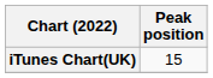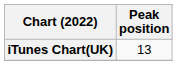iTunes Chart(UK) | Peak position: 15 -> 13
